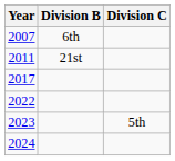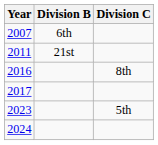+ row: 2016 | 8th
- row: 2022
